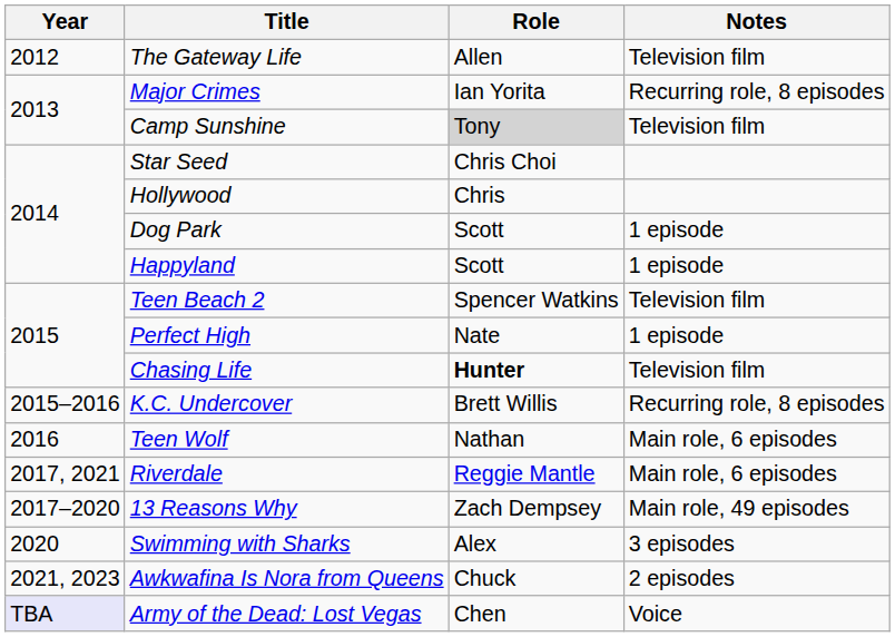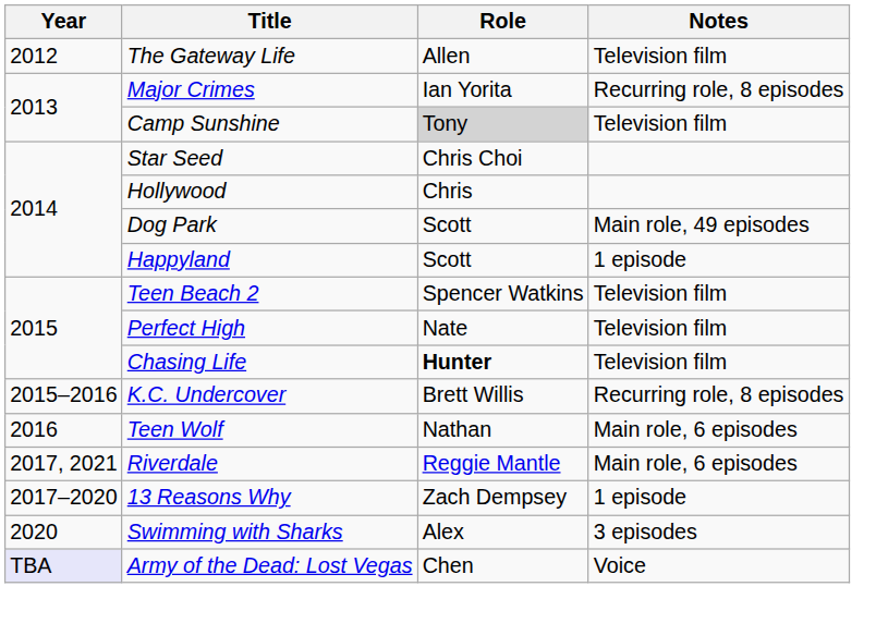Dog Park | Notes: 1 episode -> Main role, 49 episodes
Perfect High | Notes: 1 episode -> Television film
13 Reasons Why | Notes: Main role, 49 episodes -> 1 episode
- row: 2021, 2023 | Awkwafina Is Nora from Queens | Chuck | 2 episodes
